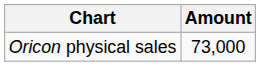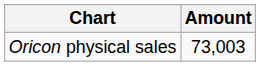Oricon physical sales | Amount: 73,000 -> 73,003
